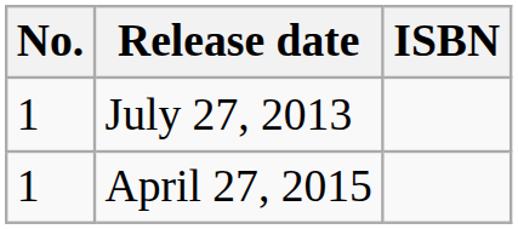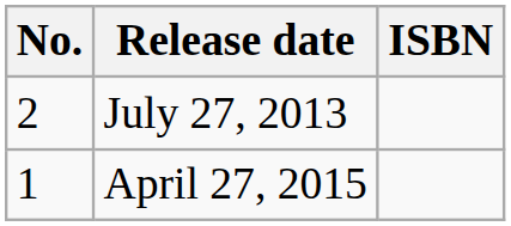July 27, 2013 | No.: 1 -> 2
